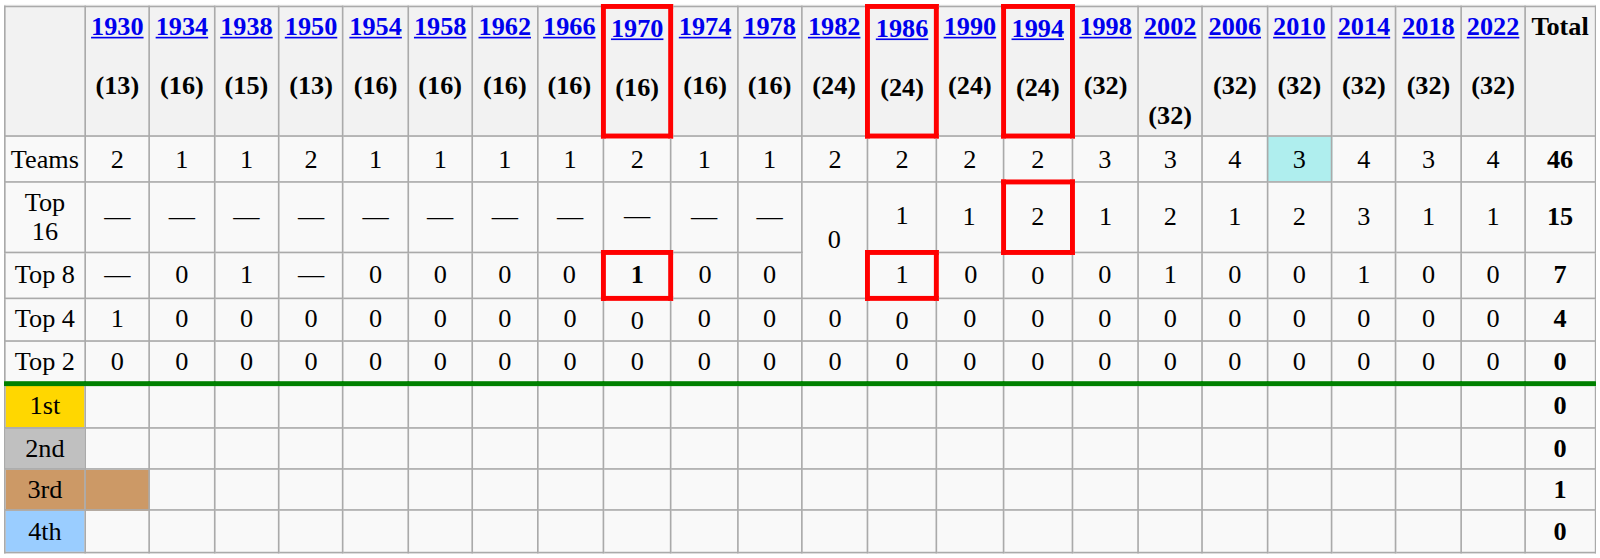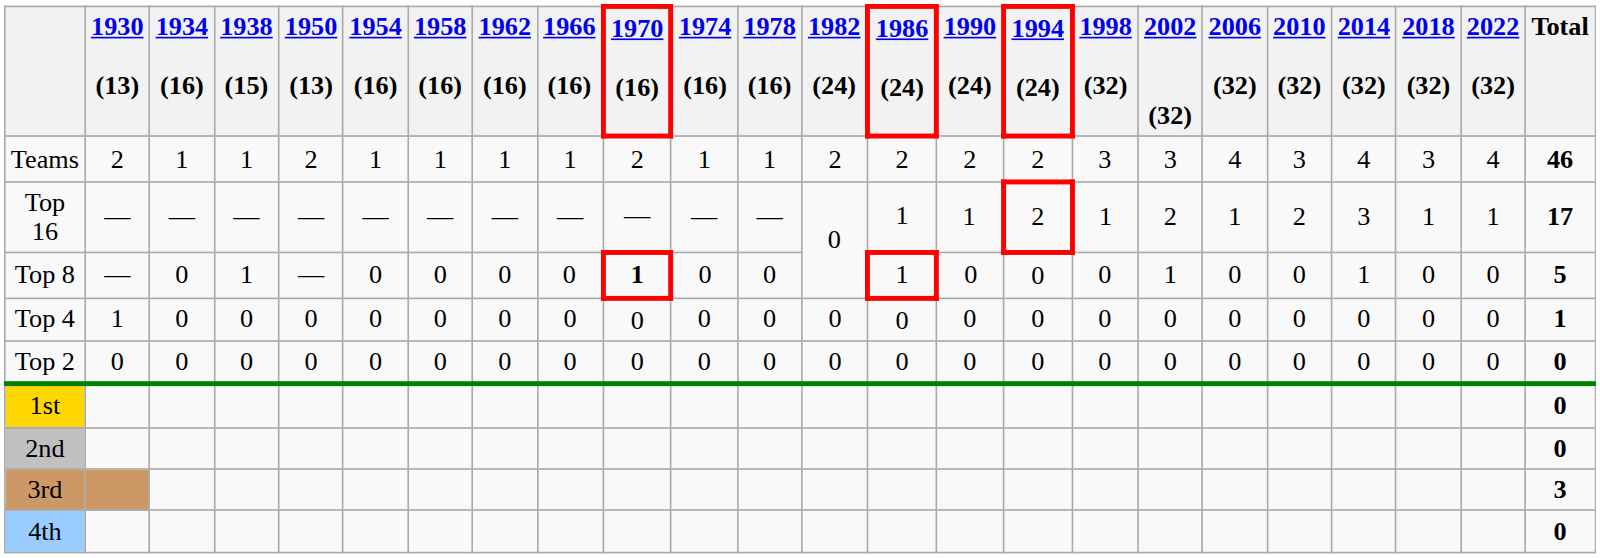Teams | 2010 (32): paleturquoise background -> no background
Top 16 | Total: 15 -> 17
Top 8 | Total: 7 -> 5
Top 4 | Total: 4 -> 1
3rd | Total: 1 -> 3
